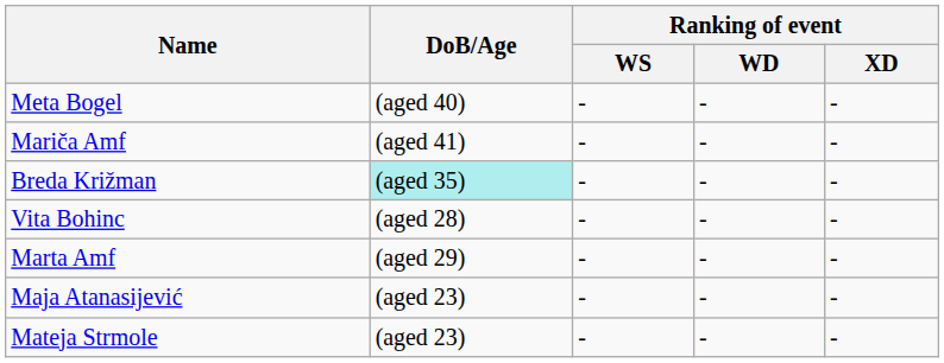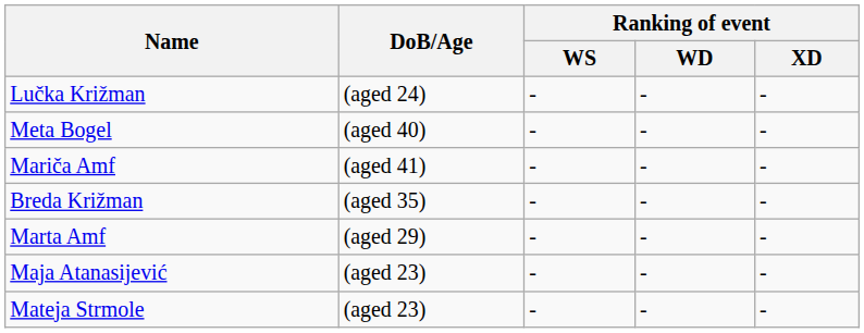+ row: Lučka Križman | (aged 24) | - | - | -
Breda Križman | DoB/Age: paleturquoise background -> no background
- row: Vita Bohinc | (aged 28) | - | - | -
